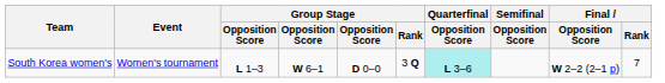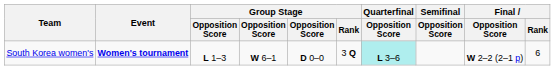South Korea women's | Event: normal -> bold
South Korea women's | Final / Rank: 7 -> 6
